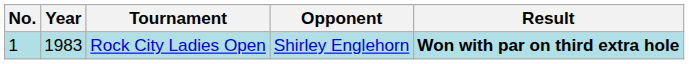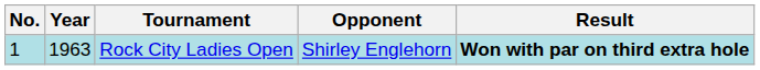Rock City Ladies Open | Year: 1983 -> 1963
